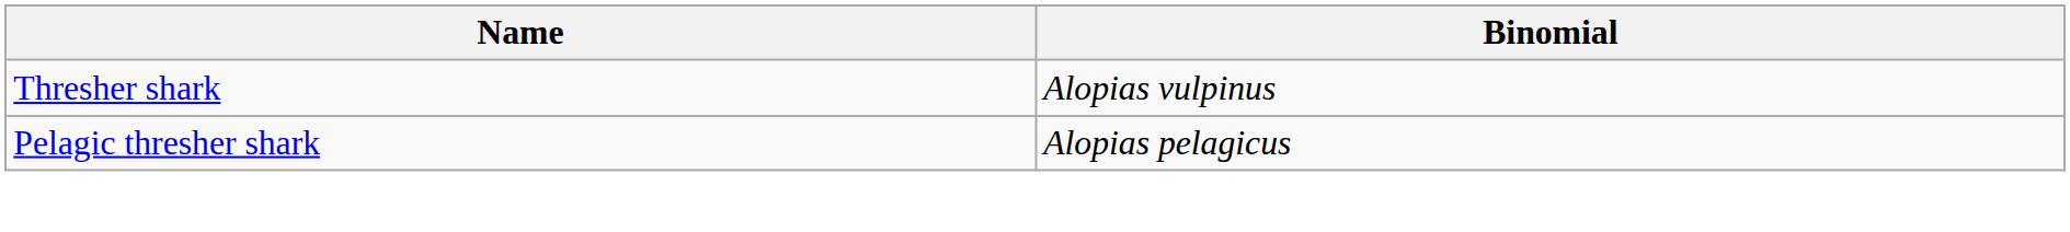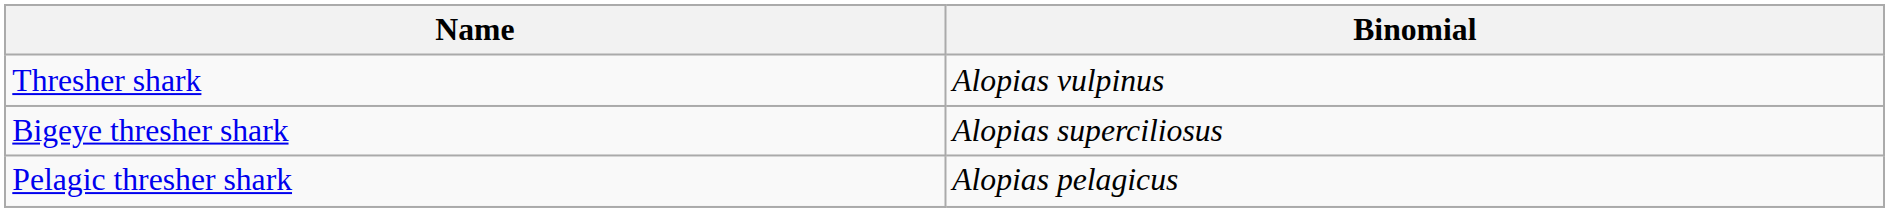+ row: Bigeye thresher shark | Alopias superciliosus
